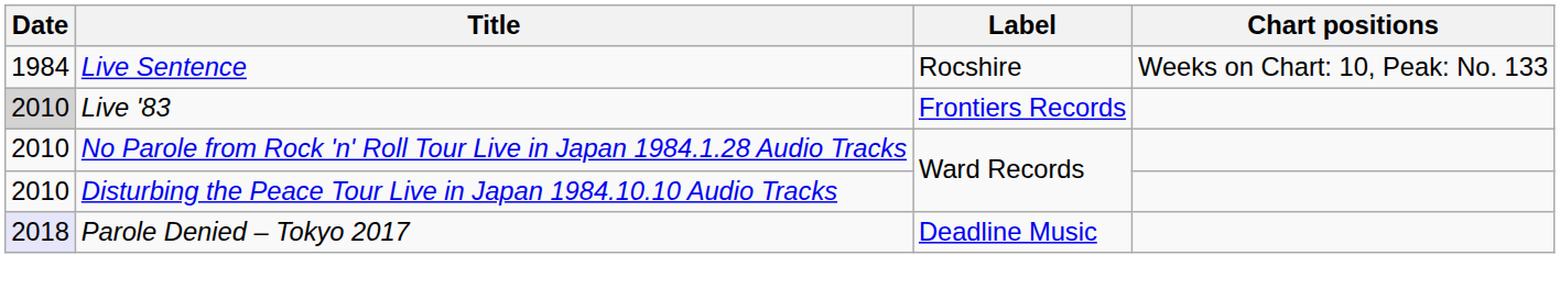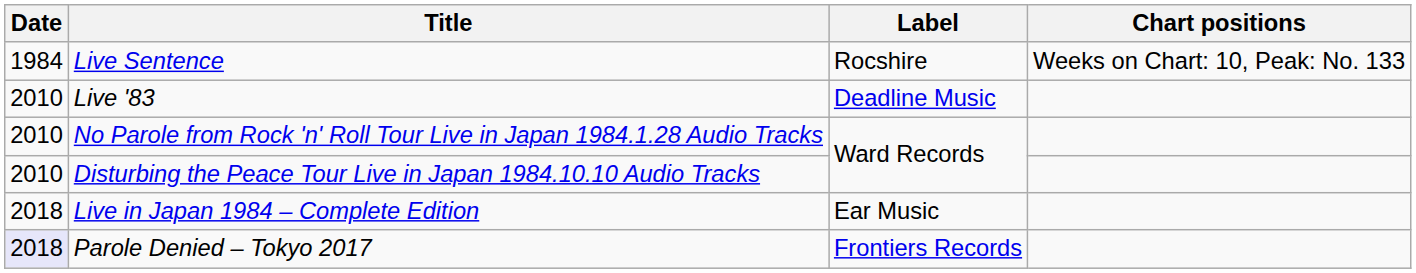Live '83 | Date: lightgrey background -> no background
Live '83 | Label: Frontiers Records -> Deadline Music
+ row: 2018 | Live in Japan 1984 – Complete Edition | Ear Music
Parole Denied – Tokyo 2017 | Label: Deadline Music -> Frontiers Records
